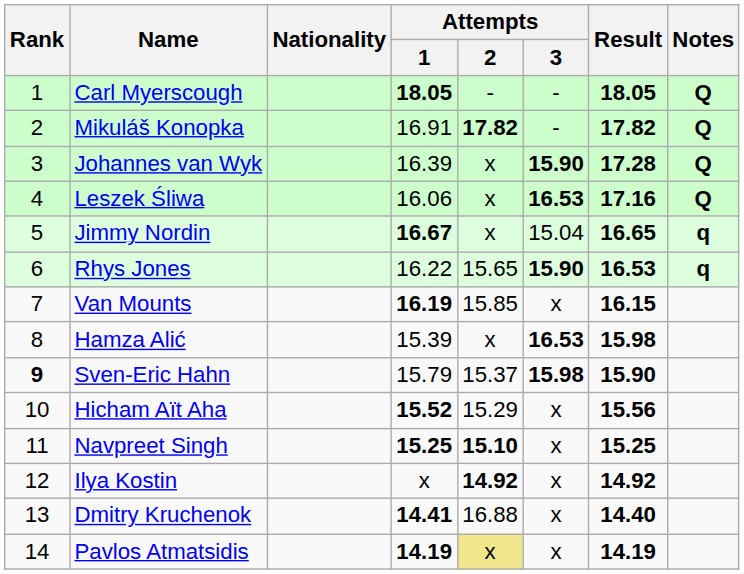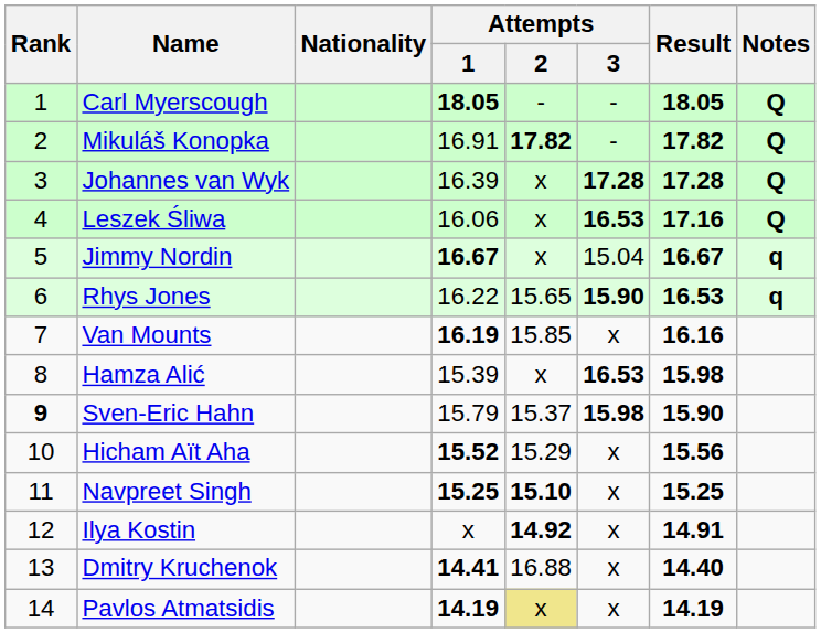Johannes van Wyk | Attempts / 3: 15.90 -> 17.28
Jimmy Nordin | Result: 16.65 -> 16.67
Van Mounts | Result: 16.15 -> 16.16
Ilya Kostin | Result: 14.92 -> 14.91
